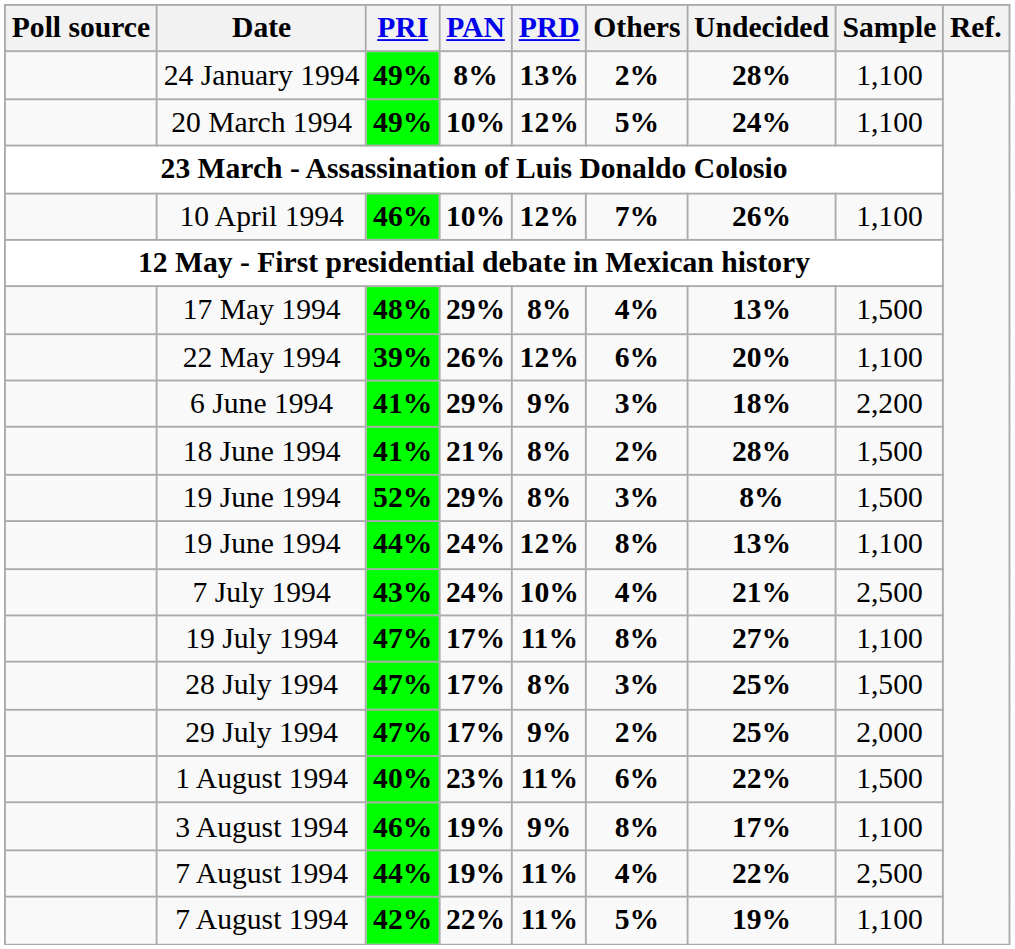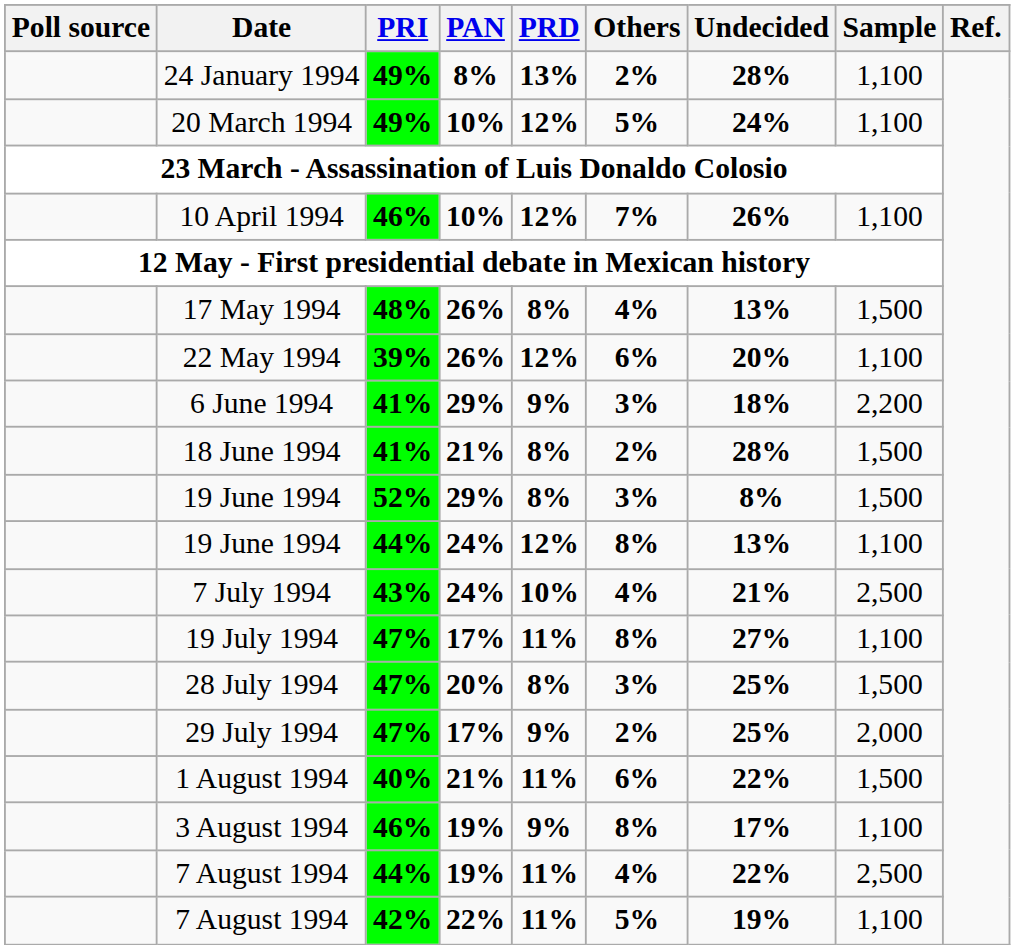17 May 1994 | PAN: 29% -> 26%
28 July 1994 | PAN: 17% -> 20%
1 August 1994 | PAN: 23% -> 21%
